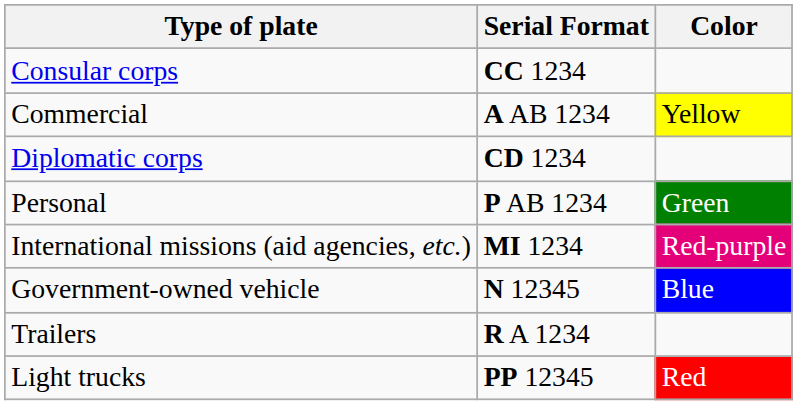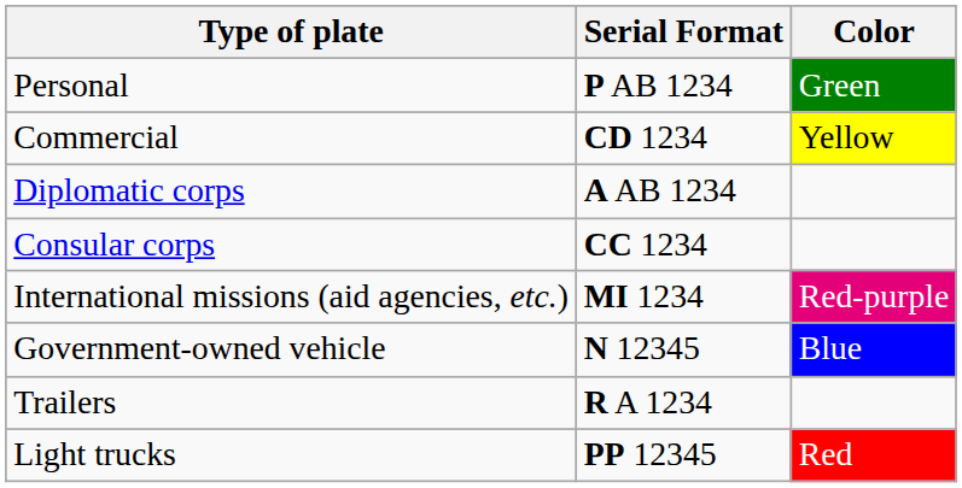rows swapped: Personal <-> Consular corps
Commercial | Serial Format: A AB 1234 -> CD 1234
Diplomatic corps | Serial Format: CD 1234 -> A AB 1234
